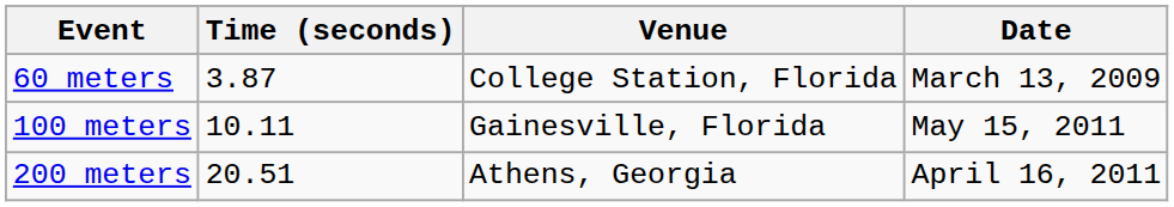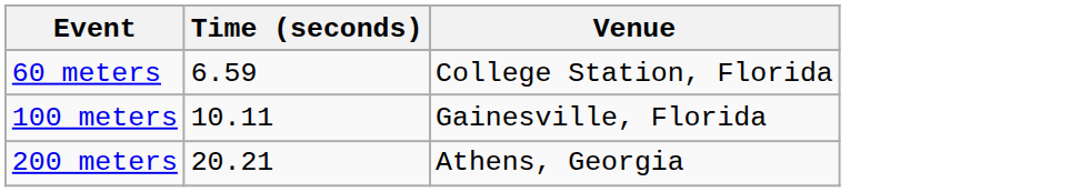- column: Date | March 13, 2009 | May 15, 2011 | April 16, 2011
60 meters | Time (seconds): 3.87 -> 6.59
200 meters | Time (seconds): 20.51 -> 20.21
